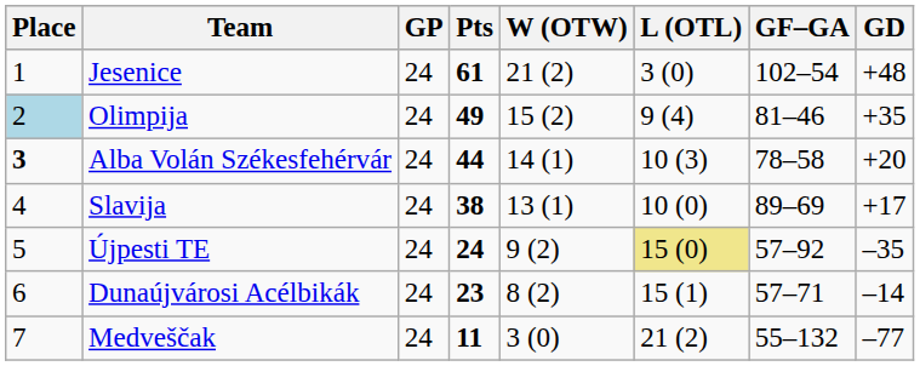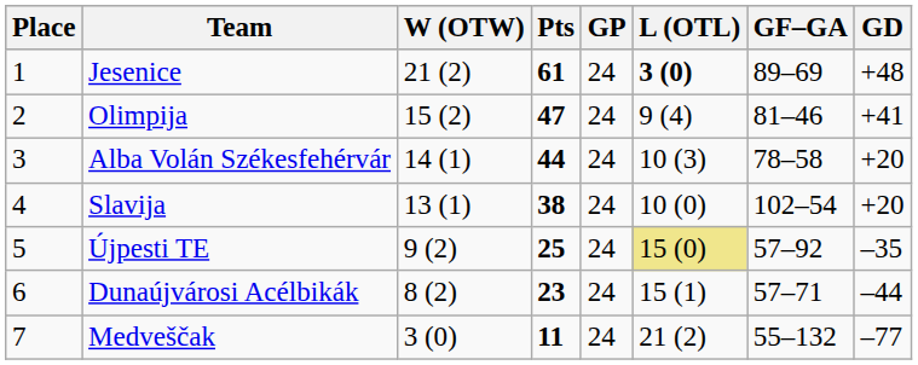columns swapped: GP <-> W (OTW)
Jesenice | L (OTL): normal -> bold
Jesenice | GF–GA: 102–54 -> 89–69
Olimpija | Place: lightblue background -> no background
Olimpija | Pts: 49 -> 47
Olimpija | GD: +35 -> +41
Alba Volán Székesfehérvár | Place: bold -> normal
Slavija | GF–GA: 89–69 -> 102–54
Slavija | GD: +17 -> +20
Újpesti TE | Pts: 24 -> 25
Dunaújvárosi Acélbikák | GD: –14 -> –44
